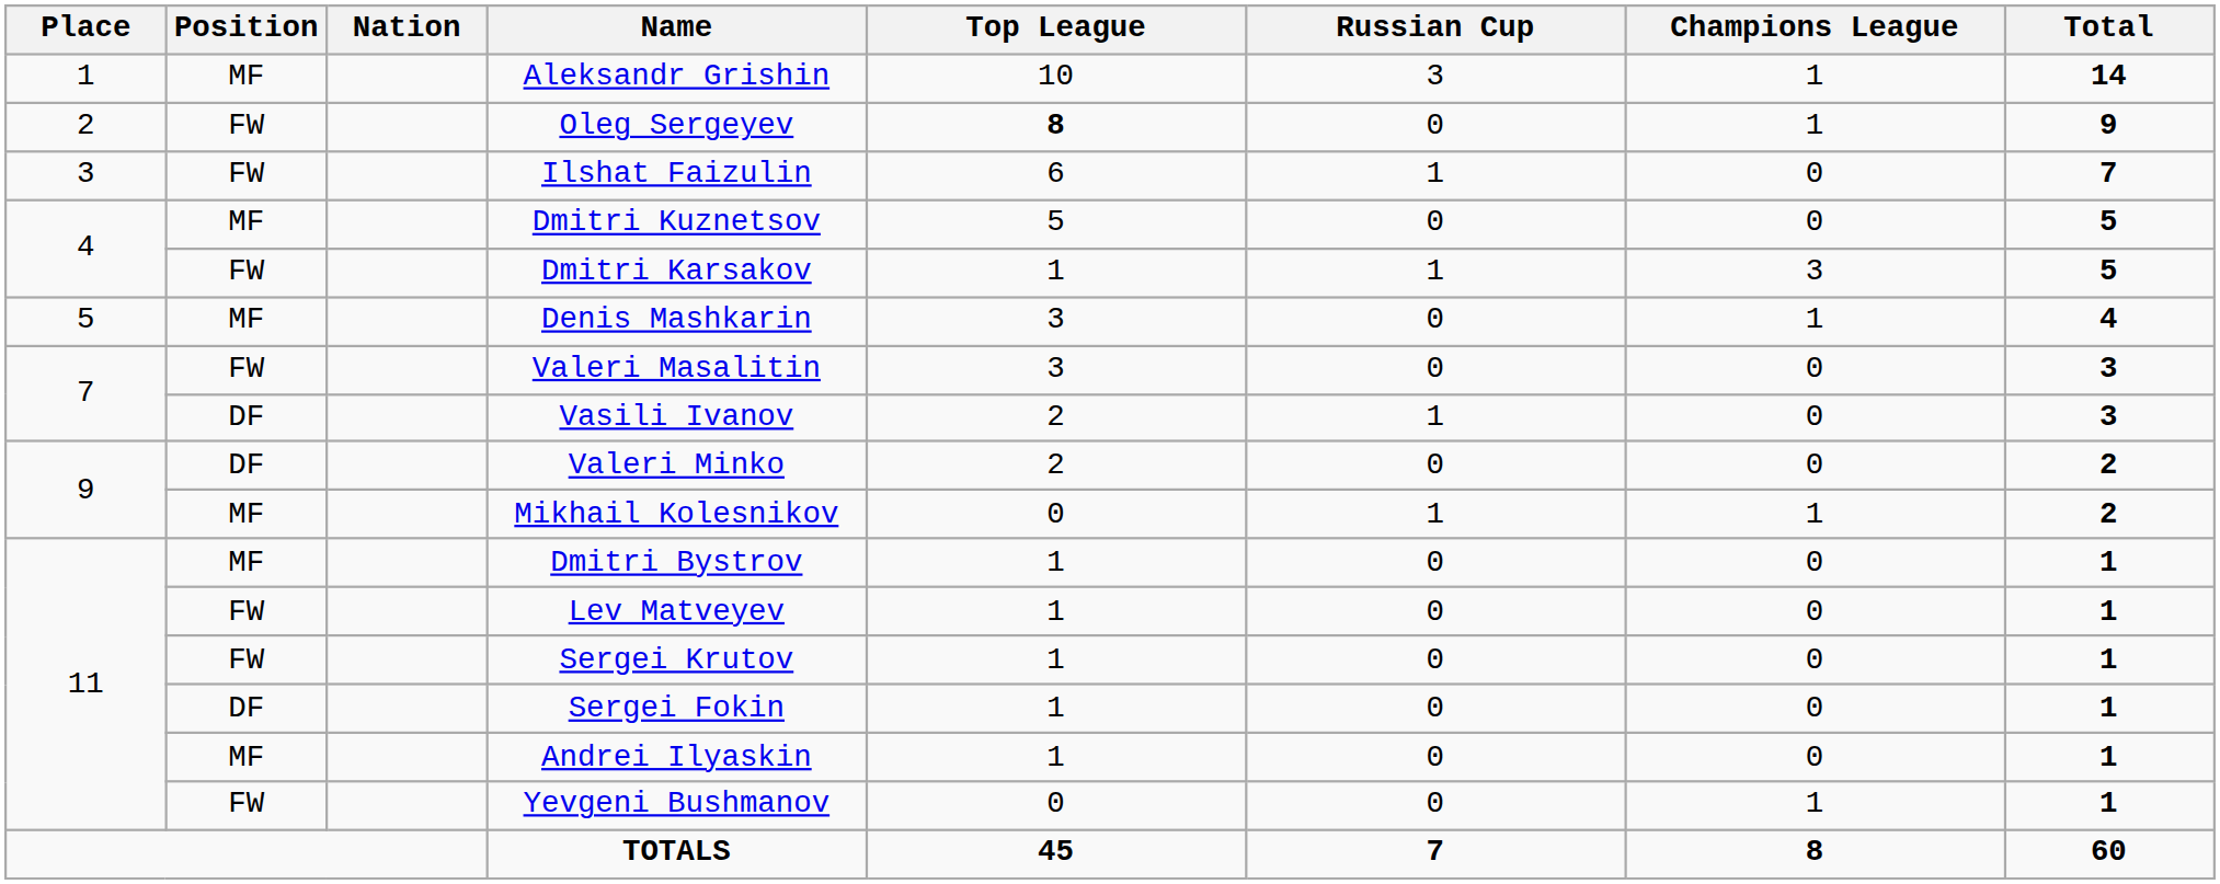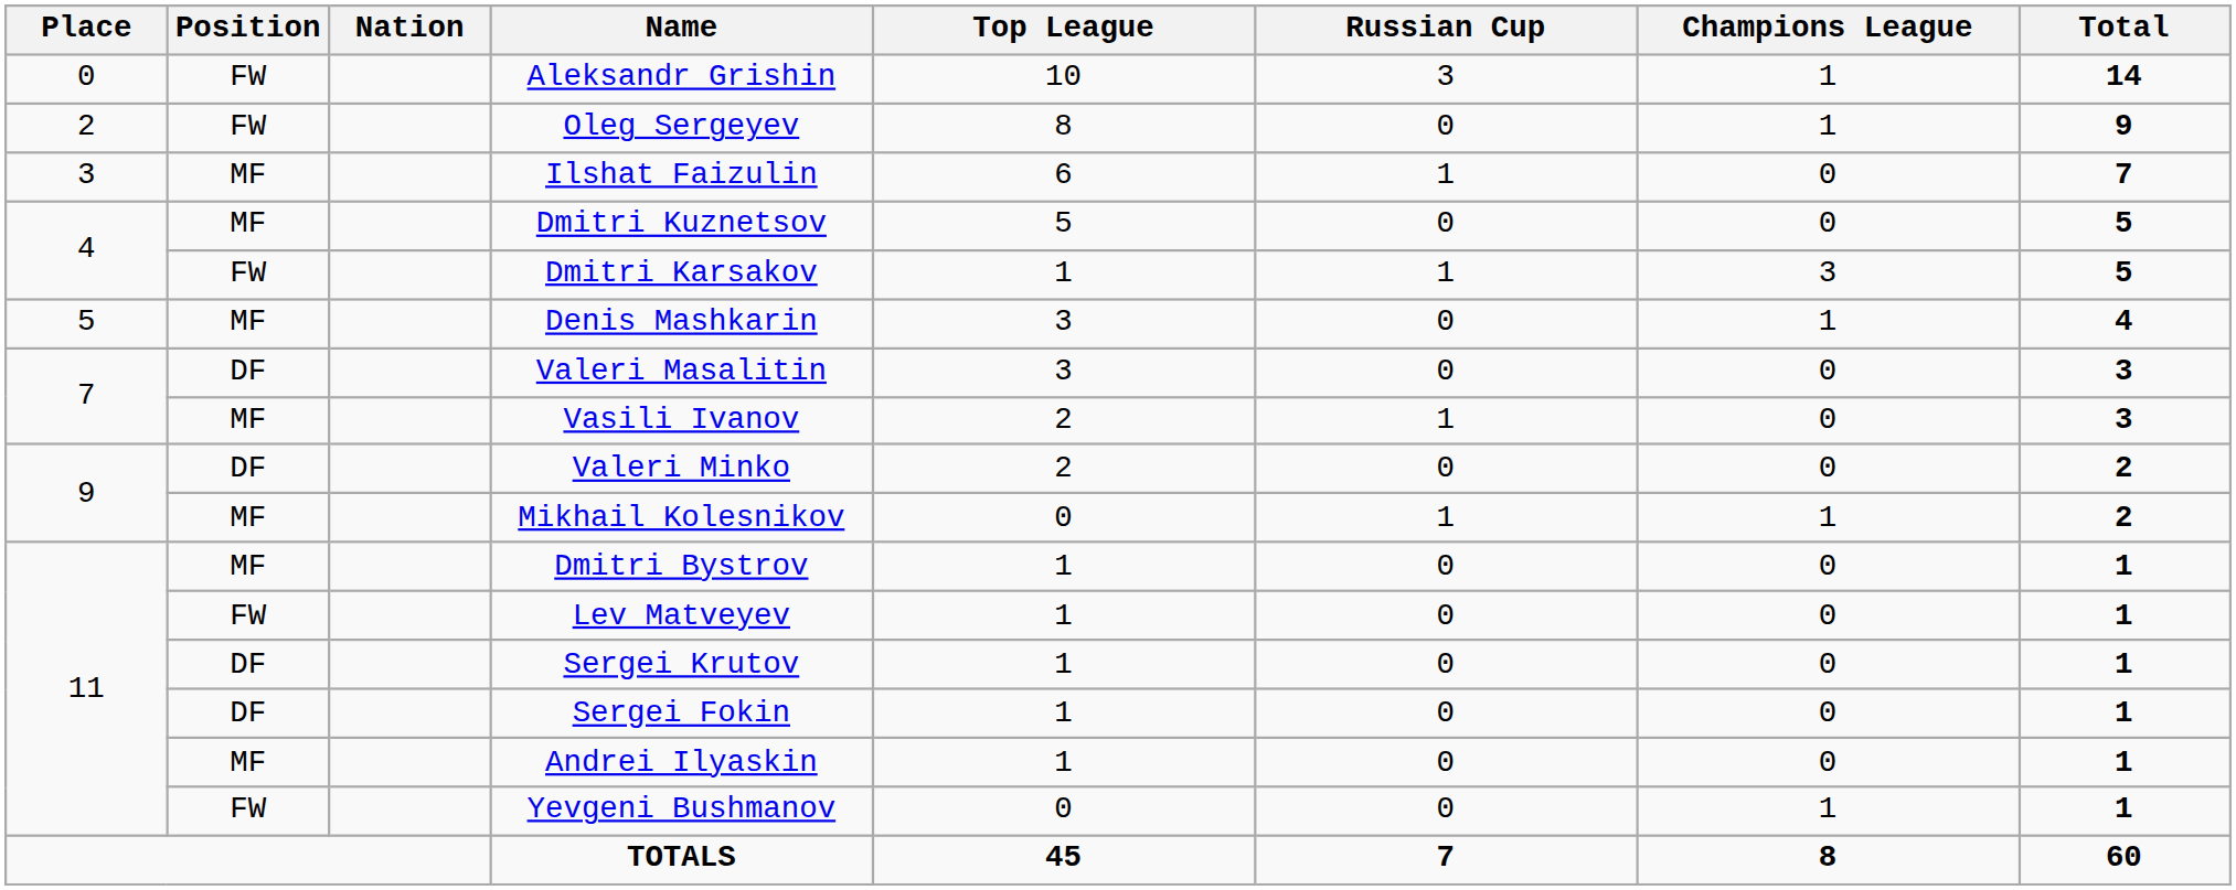Aleksandr Grishin | Place: 1 -> 0
Aleksandr Grishin | Position: MF -> FW
Oleg Sergeyev | Top League: bold -> normal
Ilshat Faizulin | Position: FW -> MF
Valeri Masalitin | Position: FW -> DF
Vasili Ivanov | Position: DF -> MF
Sergei Krutov | Position: FW -> DF
